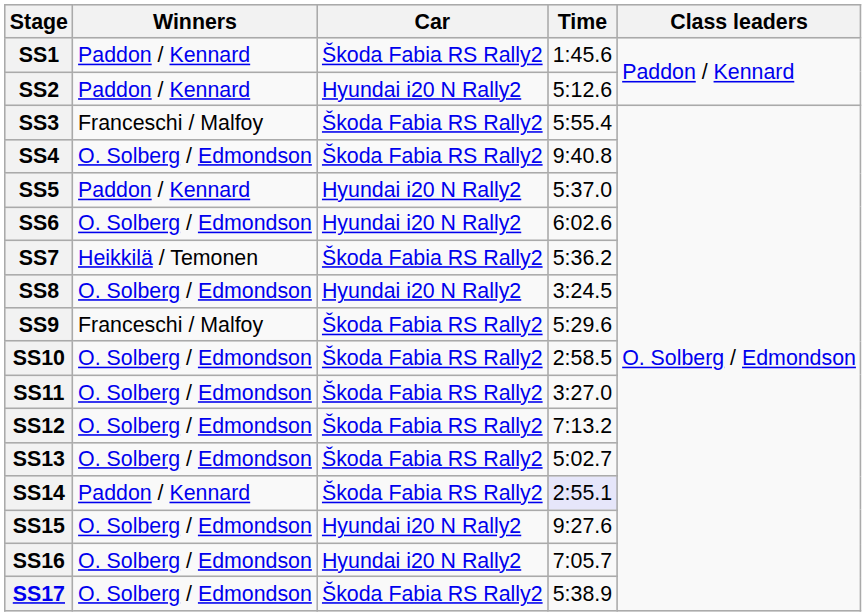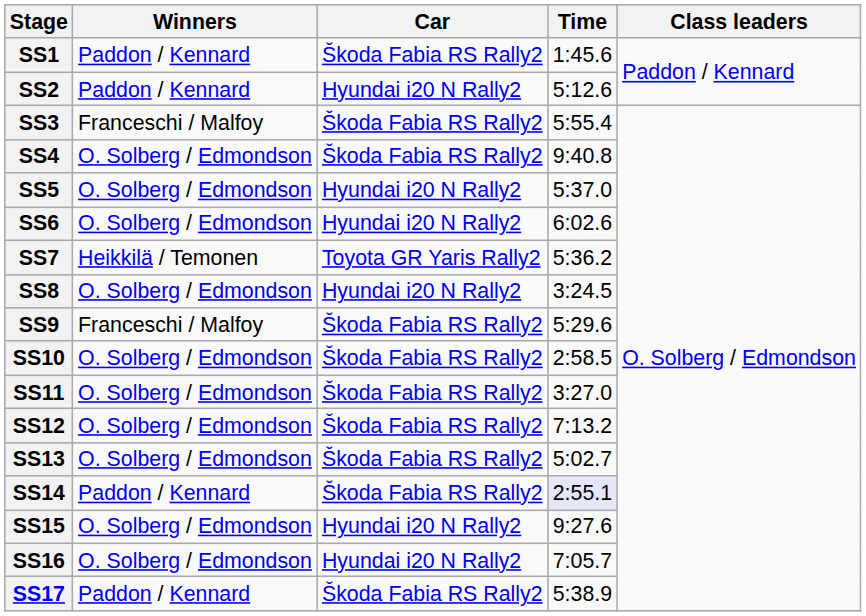SS5 | Winners: Paddon / Kennard -> O. Solberg / Edmondson
SS7 | Car: Škoda Fabia RS Rally2 -> Toyota GR Yaris Rally2
SS17 | Winners: O. Solberg / Edmondson -> Paddon / Kennard
